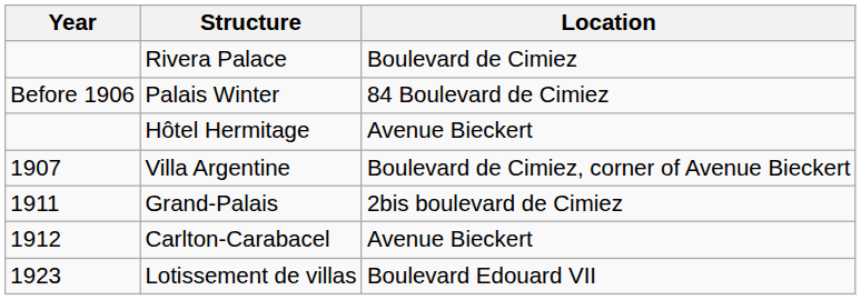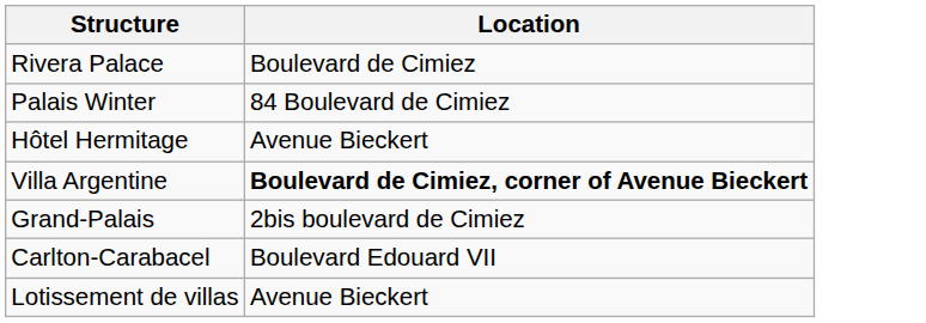- column: Year | Before 1906 | 1907 | 1911 | 1912 | 1923
Villa Argentine | Location: normal -> bold
Carlton-Carabacel | Location: Avenue Bieckert -> Boulevard Edouard VII
Lotissement de villas | Location: Boulevard Edouard VII -> Avenue Bieckert
